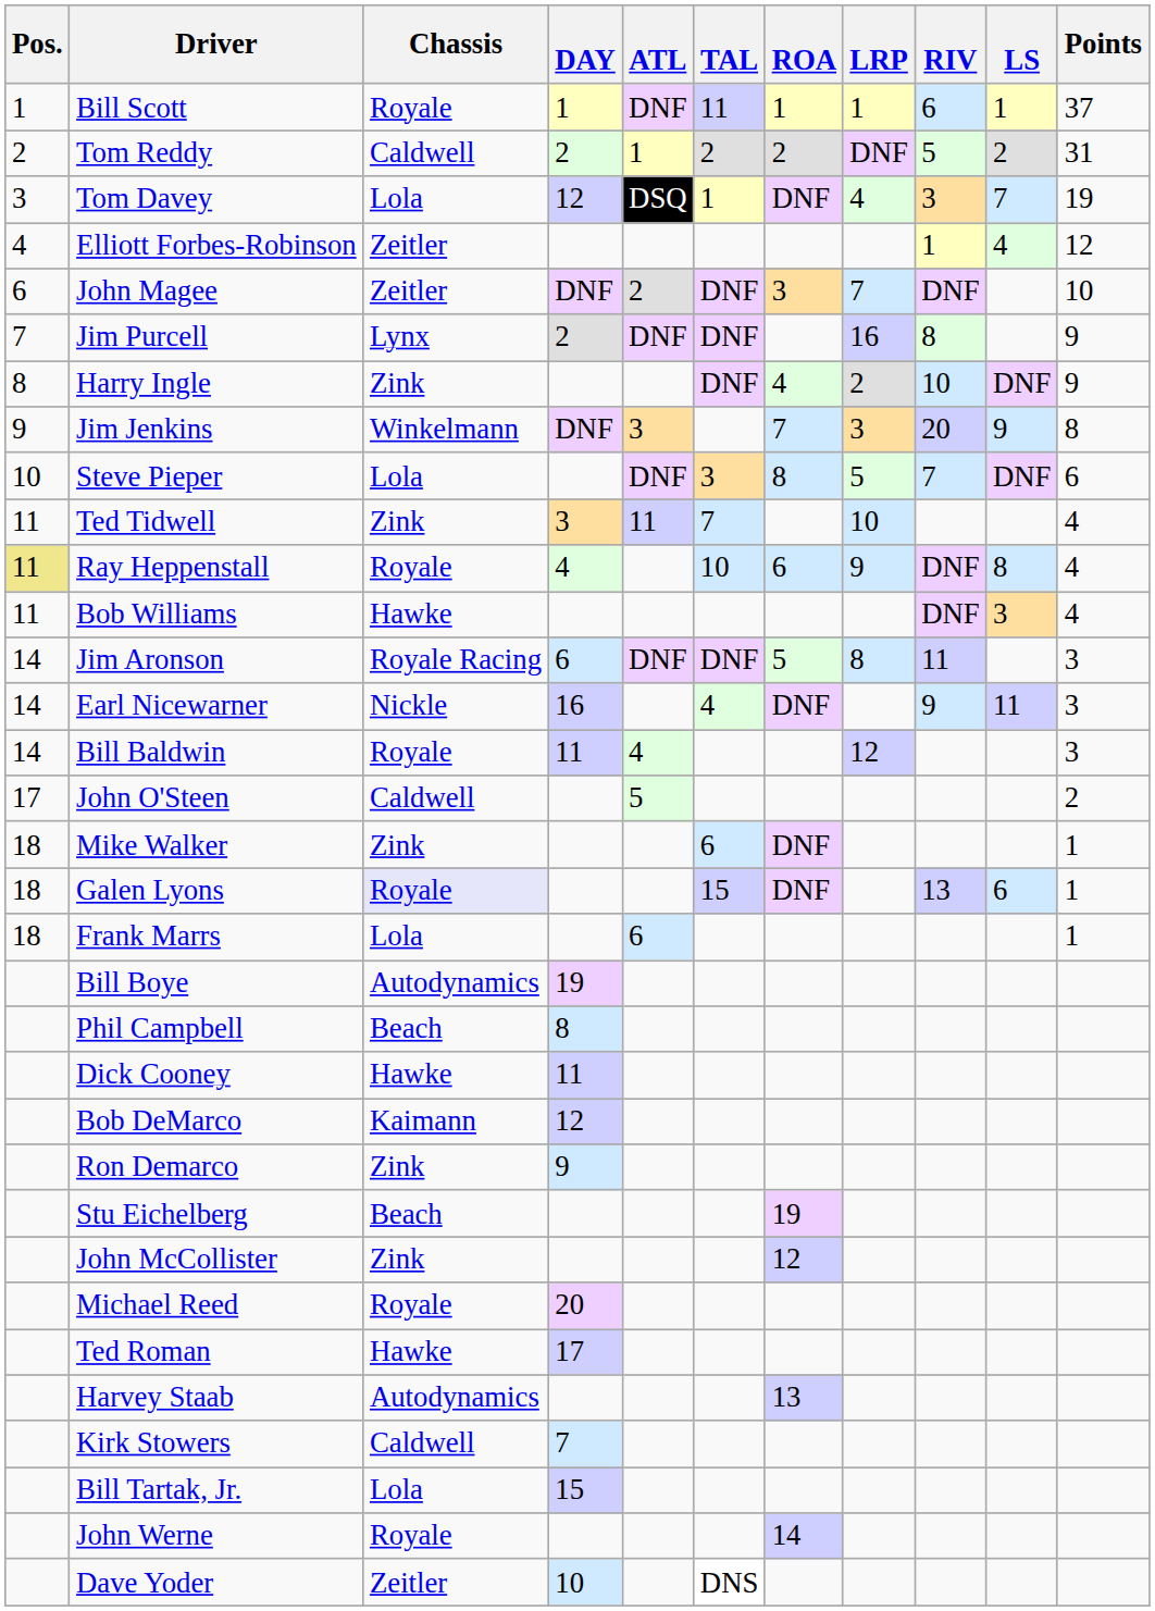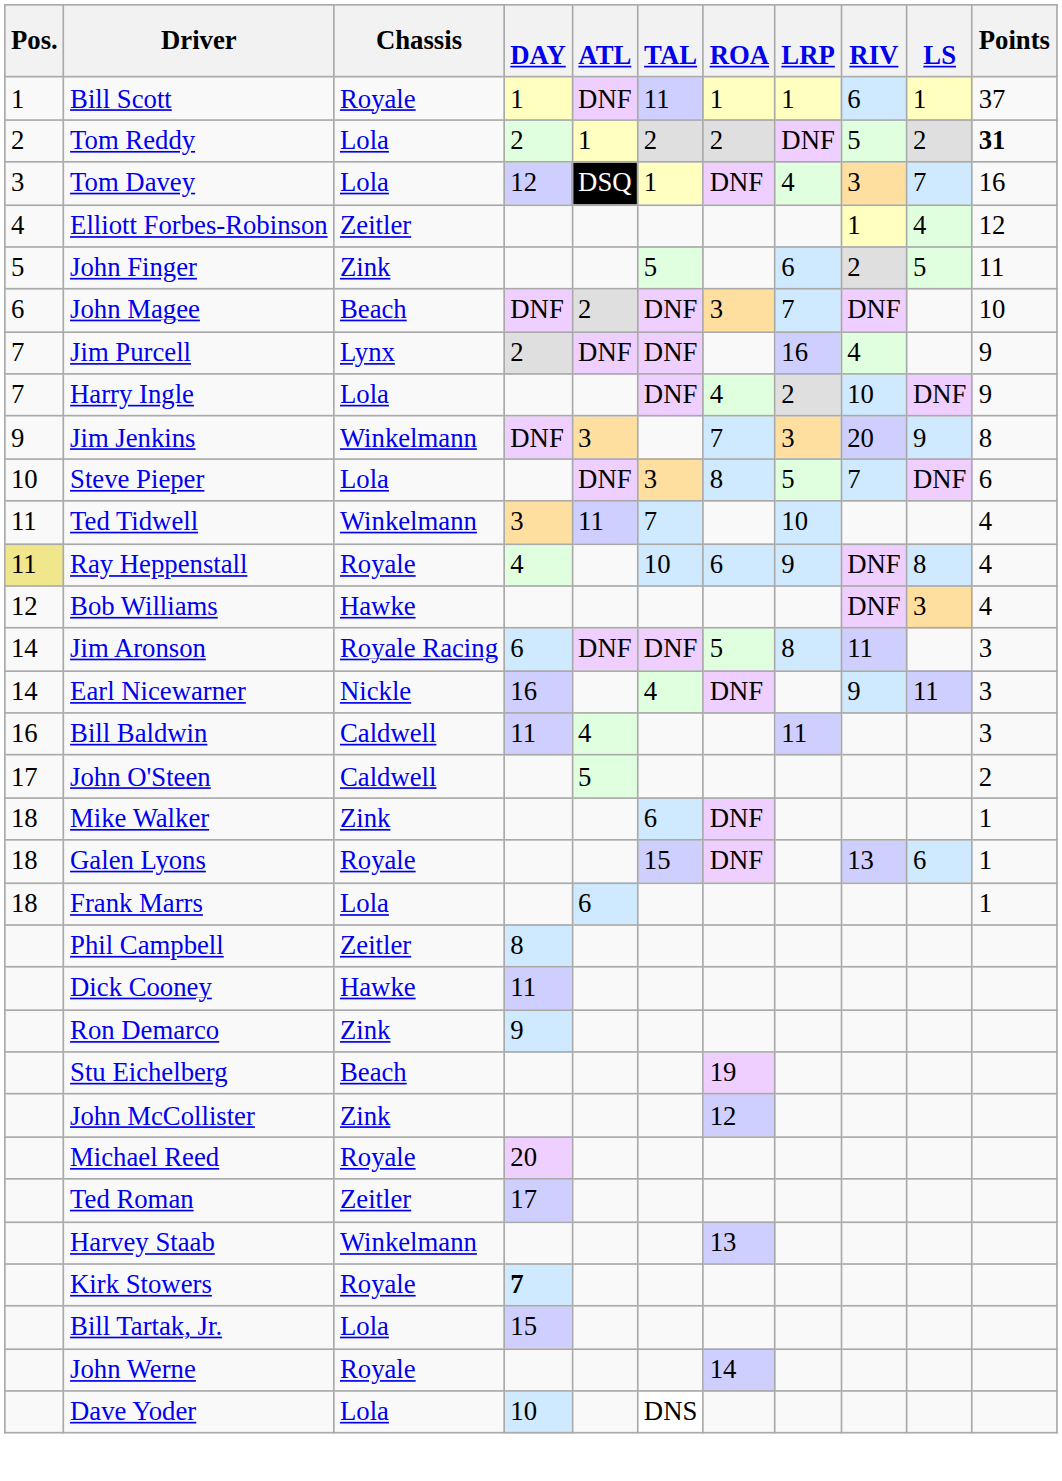Tom Reddy | Chassis: Caldwell -> Lola
Tom Reddy | Points: normal -> bold
Tom Davey | Points: 19 -> 16
+ row: 5 | John Finger | Zink | 5 | 6 | 2 | 5 | 11
John Magee | Chassis: Zeitler -> Beach
Jim Purcell | RIV: 8 -> 4
Harry Ingle | Pos.: 8 -> 7
Harry Ingle | Chassis: Zink -> Lola
Ted Tidwell | Chassis: Zink -> Winkelmann
Bob Williams | Pos.: 11 -> 12
Bill Baldwin | Pos.: 14 -> 16
Bill Baldwin | Chassis: Royale -> Caldwell
Bill Baldwin | LRP: 12 -> 11
Galen Lyons | Chassis: lavender background -> no background
- row: Bill Boye | Autodynamics | 19
Phil Campbell | Chassis: Beach -> Zeitler
- row: Bob DeMarco | Kaimann | 12
Ted Roman | Chassis: Hawke -> Zeitler
Harvey Staab | Chassis: Autodynamics -> Winkelmann
Kirk Stowers | Chassis: Caldwell -> Royale
Kirk Stowers | DAY: normal -> bold
Dave Yoder | Chassis: Zeitler -> Lola
